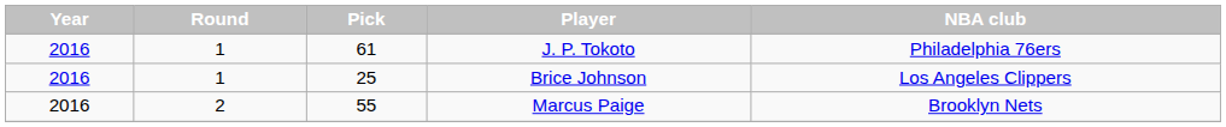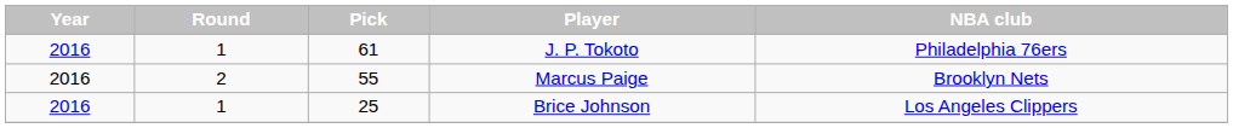rows swapped: Brice Johnson <-> Marcus Paige
